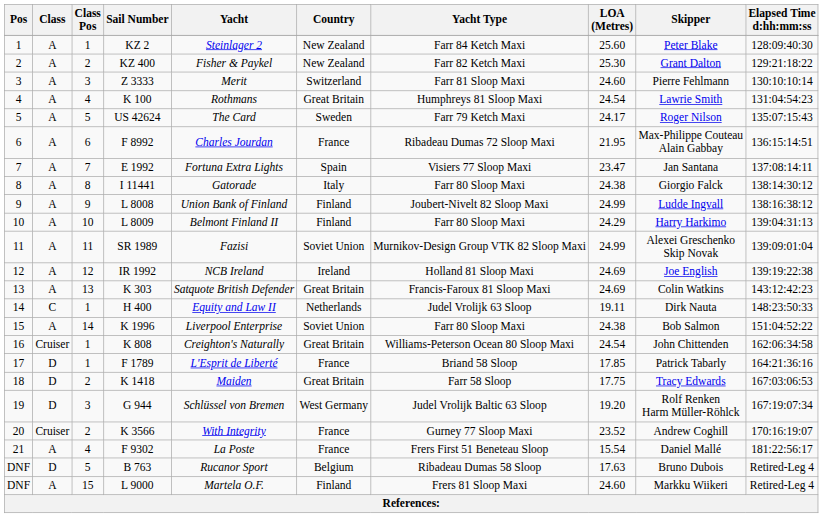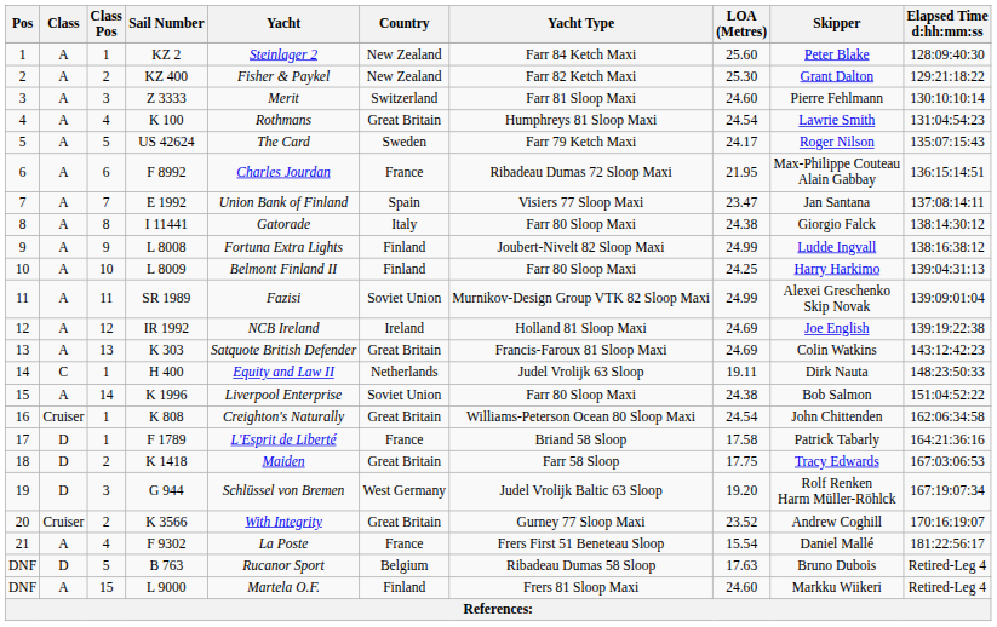E 1992 | Yacht: Fortuna Extra Lights -> Union Bank of Finland
L 8008 | Yacht: Union Bank of Finland -> Fortuna Extra Lights
L 8009 | LOA (Metres): 24.29 -> 24.25
F 1789 | LOA (Metres): 17.85 -> 17.58
K 3566 | Country: France -> Great Britain
